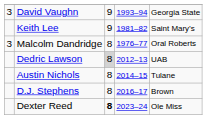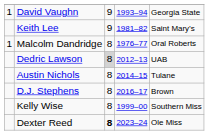David Vaughn | column 1: 3 -> 1
Malcolm Dandridge | column 1: 3 -> 1
+ row: Kelly Wise | 8 | 1999–00 | Southern Miss
